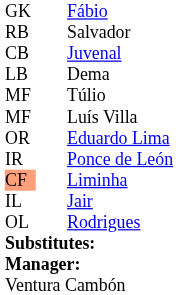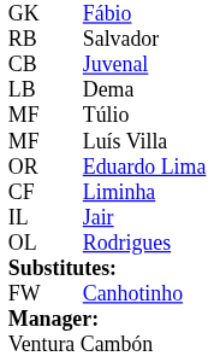- row: IR | Ponce de León
Liminha | column 1: lightsalmon background -> no background
+ row: FW | Canhotinho
